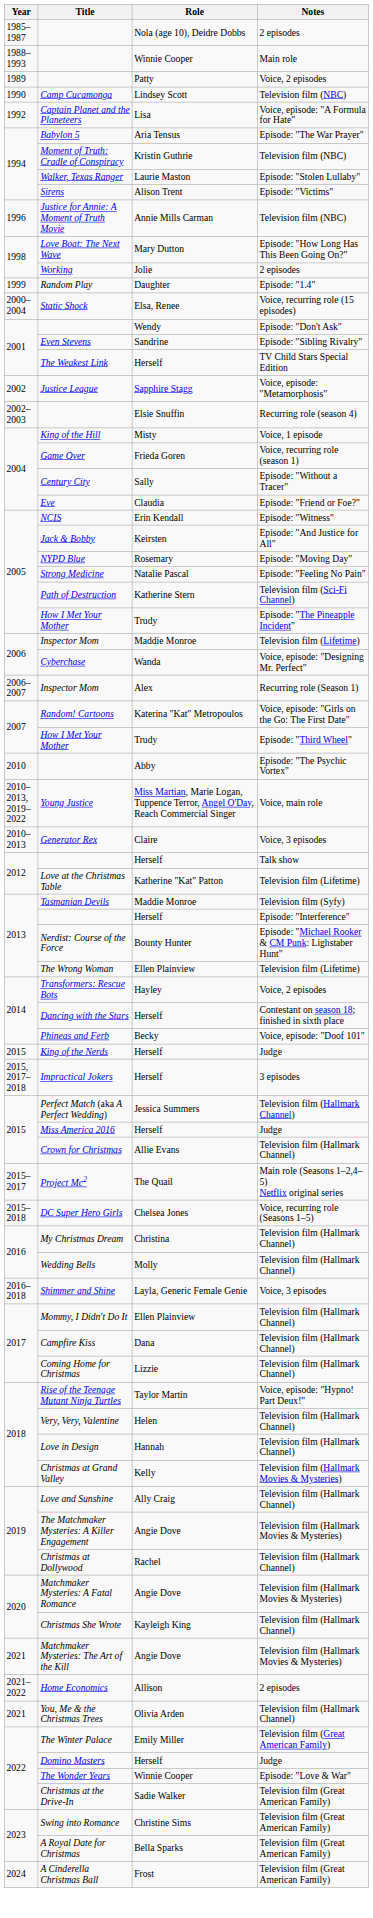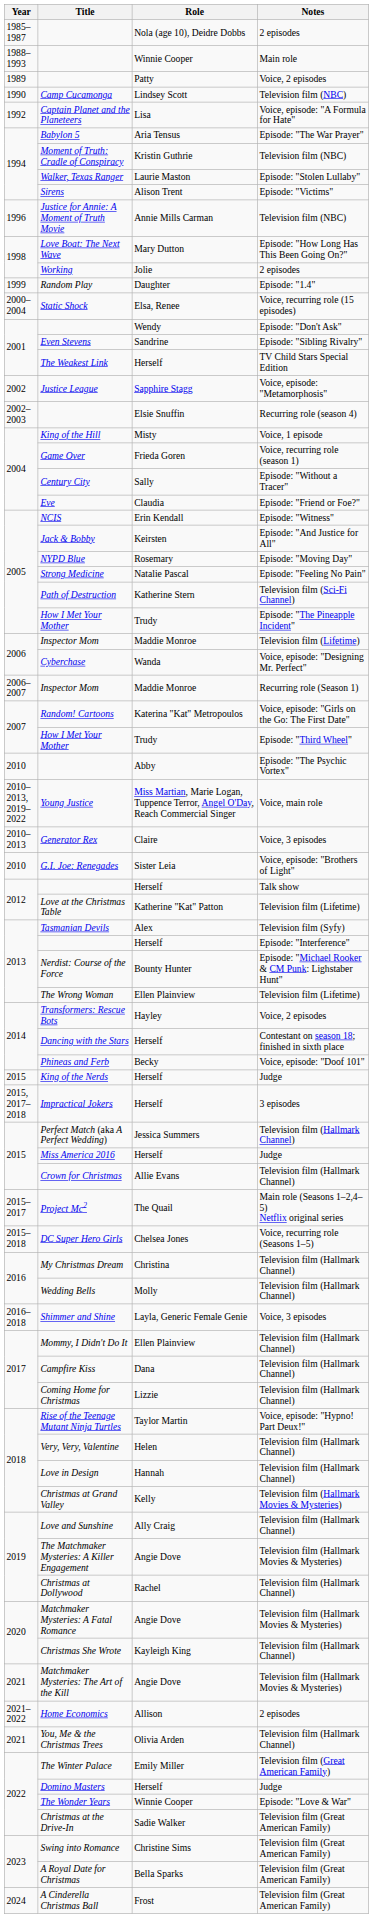Inspector Mom / Recurring role (Season 1) | Role: Alex -> Maddie Monroe
+ row: 2010 | G.I. Joe: Renegades | Sister Leia | Voice, episode: "Brothers of Light"
Tasmanian Devils | Role: Maddie Monroe -> Alex
